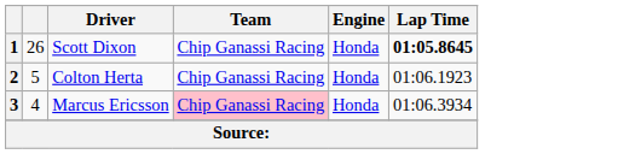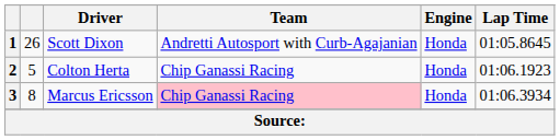1 | Team: Chip Ganassi Racing -> Andretti Autosport with Curb-Agajanian
1 | Lap Time: bold -> normal
3 | column 2: 4 -> 8
